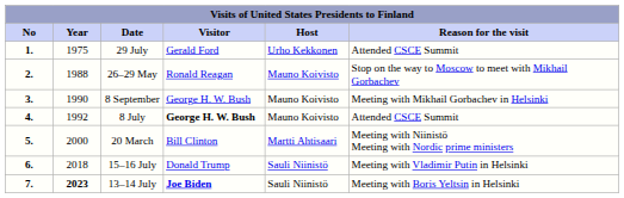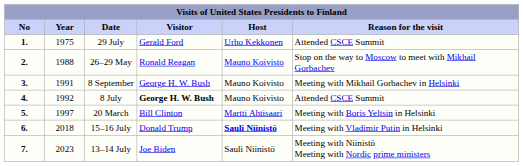8 September | Year: 1990 -> 1991
20 March | Year: 2000 -> 1997
20 March | Reason for the visit: Meeting with Niinistö Meeting with Nordic prime ministers -> Meeting with Boris Yeltsin in Helsinki
15–16 July | Host: normal -> bold
13–14 July | Year: bold -> normal
13–14 July | Visitor: bold -> normal
13–14 July | Reason for the visit: Meeting with Boris Yeltsin in Helsinki -> Meeting with Niinistö Meeting with Nordic prime ministers
